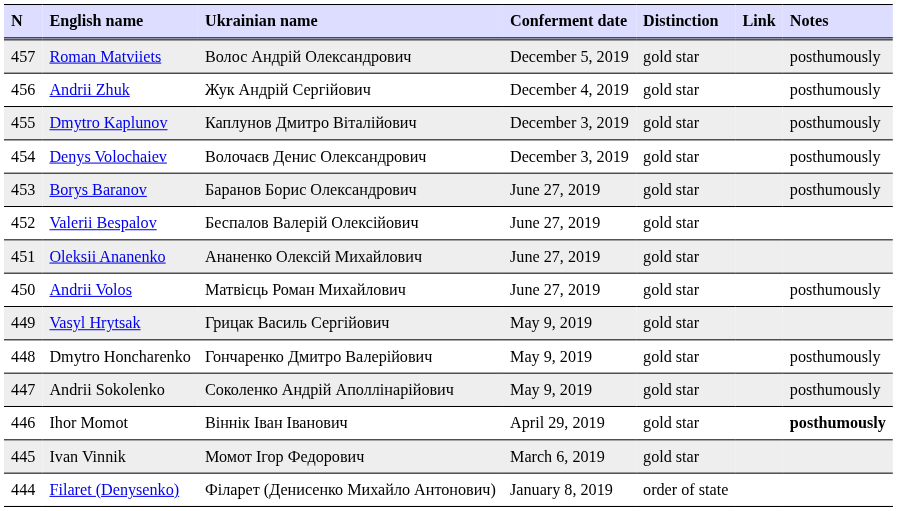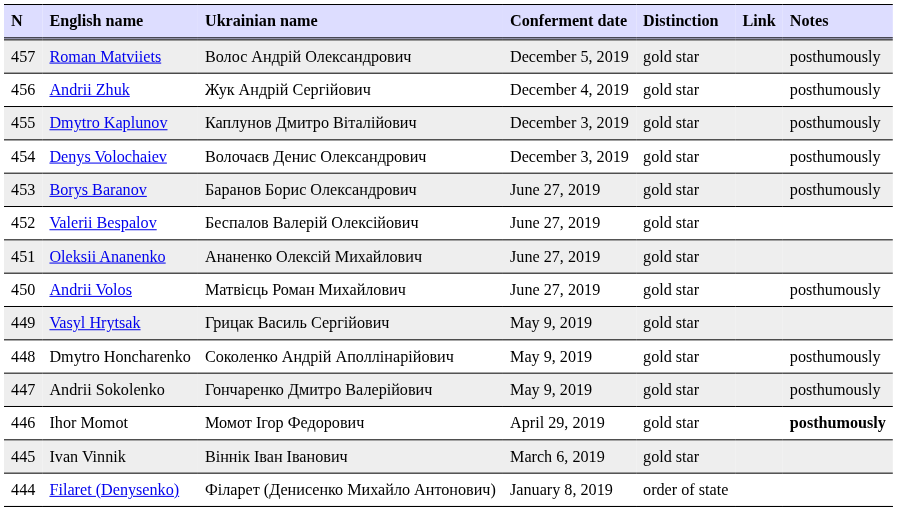Dmytro Honcharenko | Ukrainian name: Гончаренко Дмитро Валерійович -> Соколенко Андрій Аполлінарійович
Andrii Sokolenko | Ukrainian name: Соколенко Андрій Аполлінарійович -> Гончаренко Дмитро Валерійович
Ihor Momot | Ukrainian name: Віннік Іван Іванович -> Момот Ігор Федорович
Ivan Vinnik | Ukrainian name: Момот Ігор Федорович -> Віннік Іван Іванович
